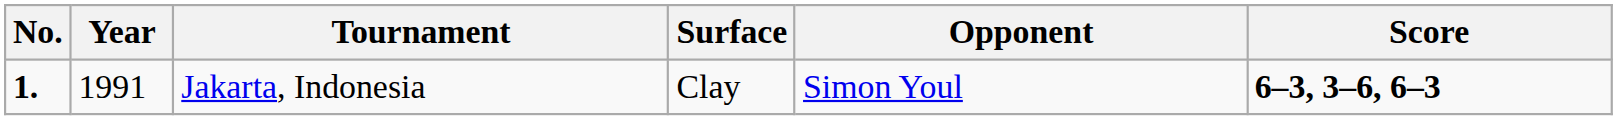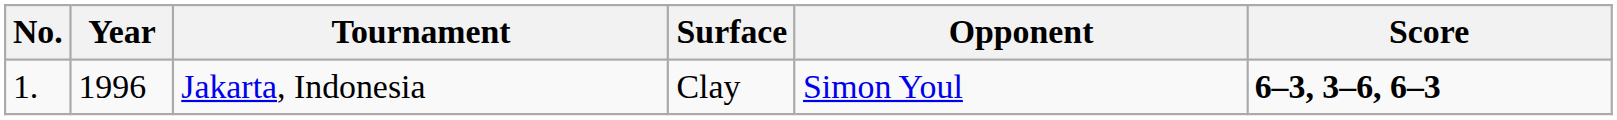Jakarta, Indonesia | No.: bold -> normal
Jakarta, Indonesia | Year: 1991 -> 1996
